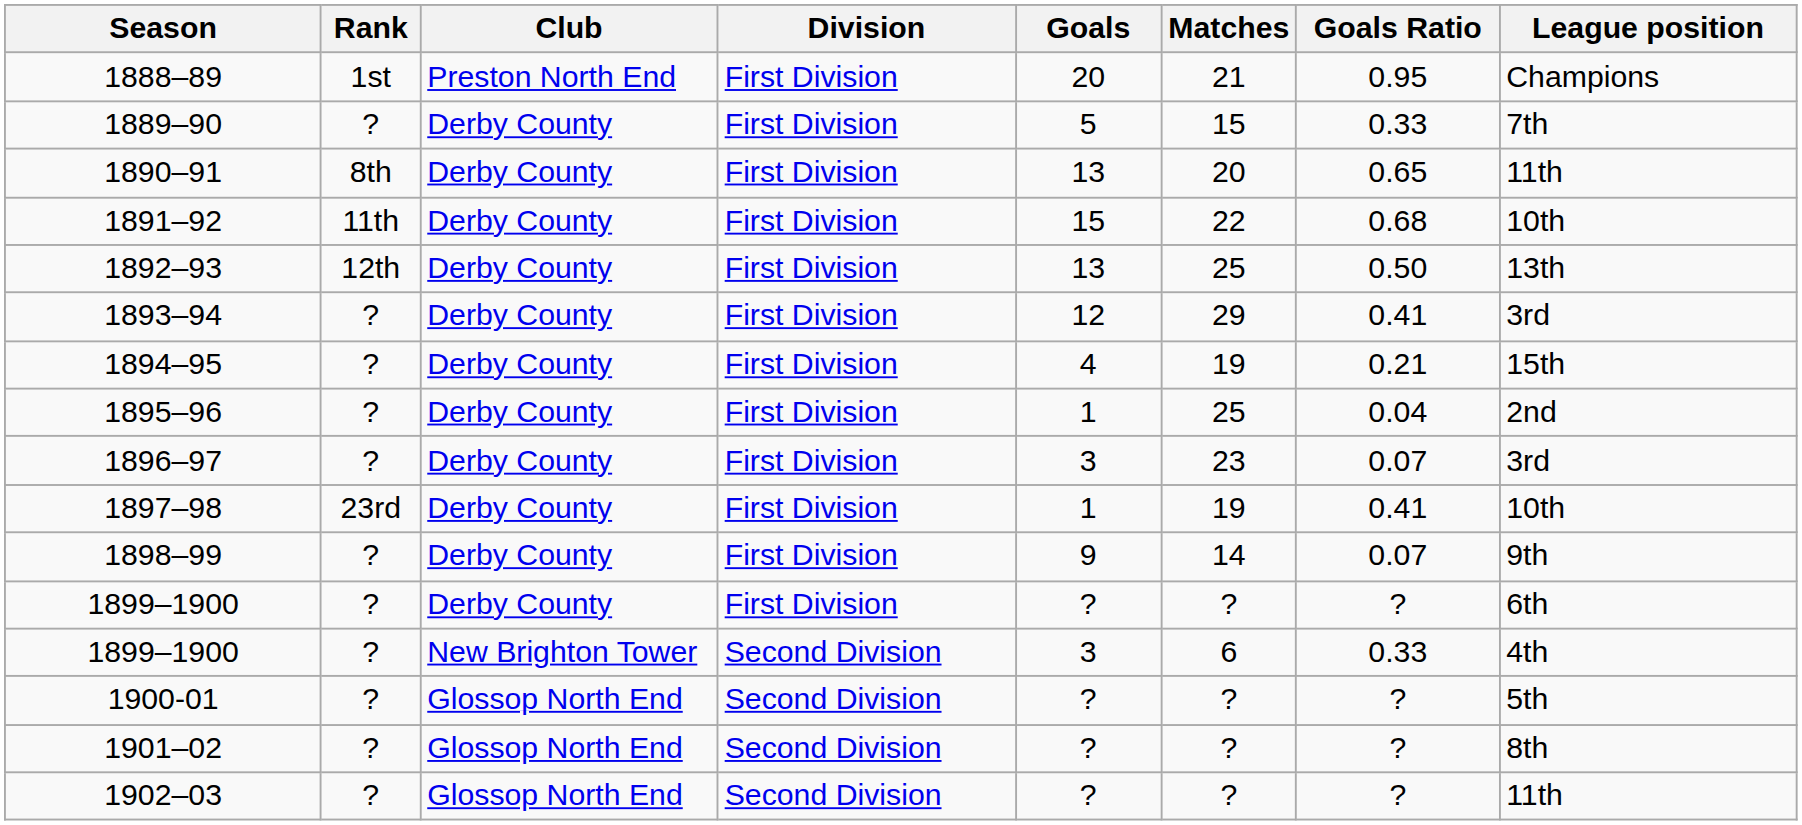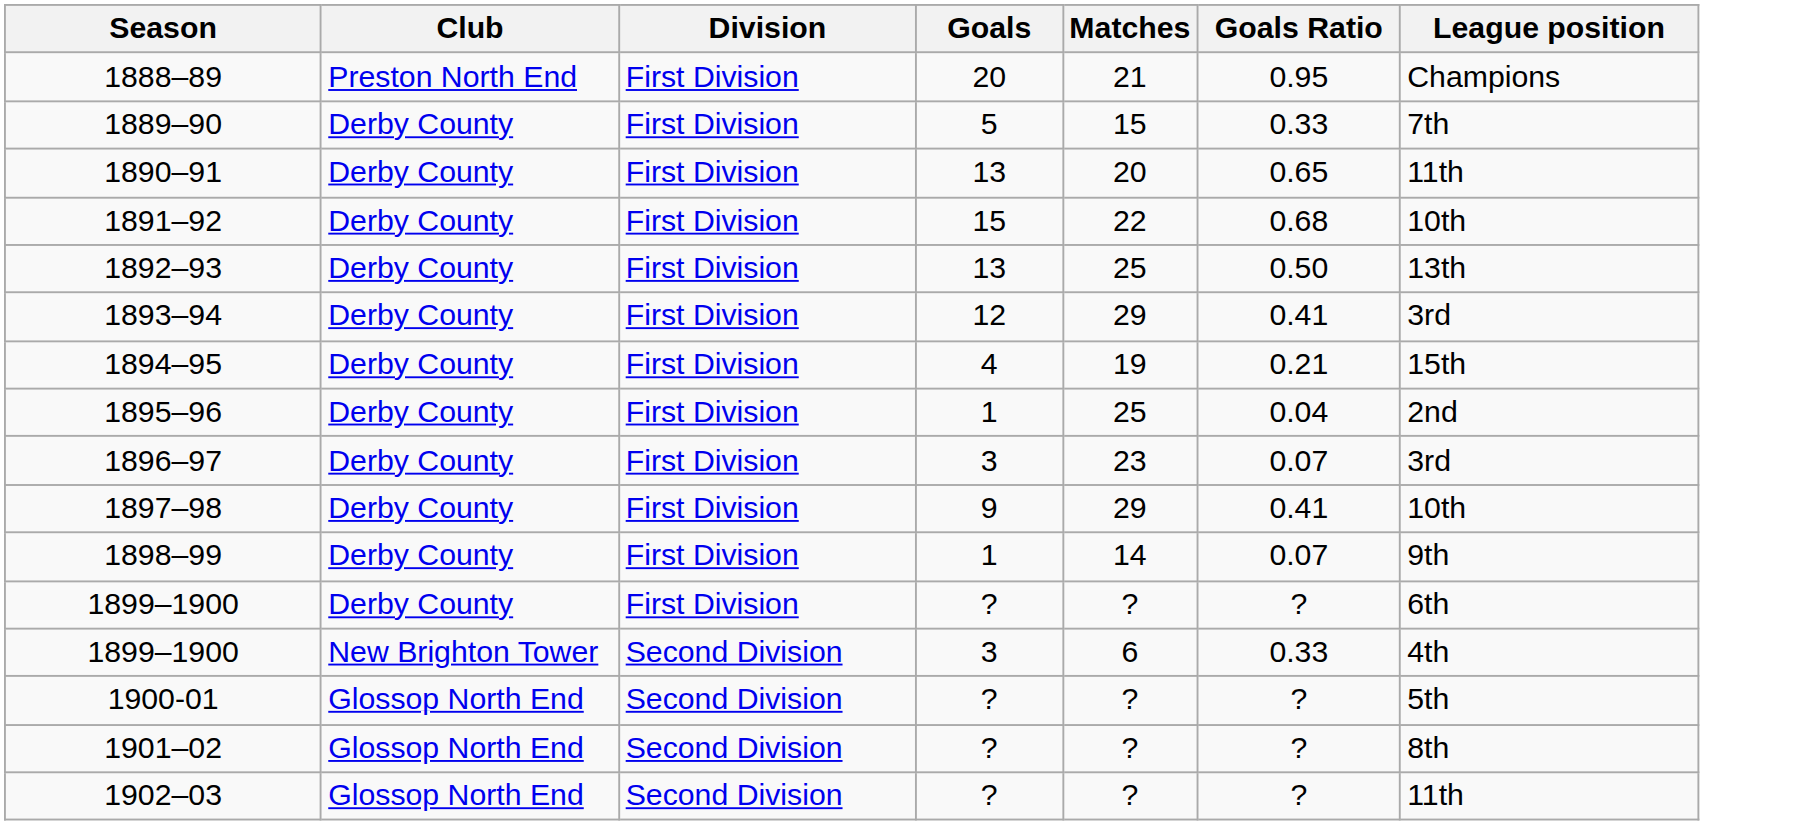- column: Rank | 1st | ? | 8th | 11th | 12th | ? | ? | ? | ? | 23rd | ? | ? | ? | ? | ? | ?
1897–98 | Goals: 1 -> 9
1897–98 | Matches: 19 -> 29
1898–99 | Goals: 9 -> 1
